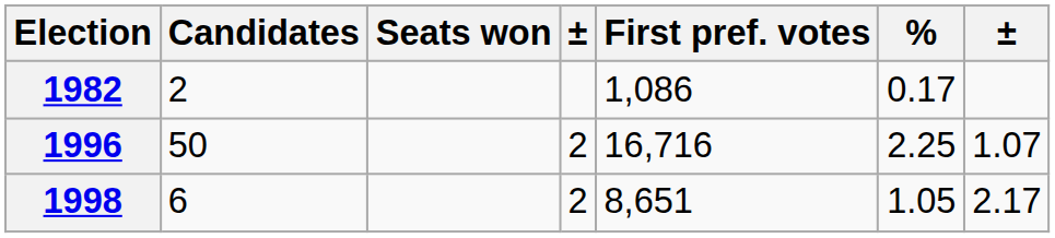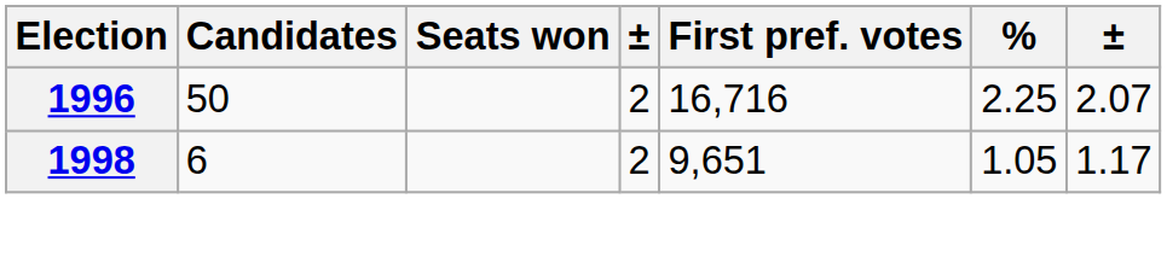- row: 1982 | 2 | 1,086 | 0.17
1996 | column 7: 1.07 -> 2.07
1998 | First pref. votes: 8,651 -> 9,651
1998 | column 7: 2.17 -> 1.17
